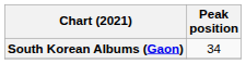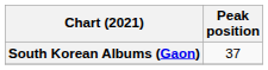South Korean Albums (Gaon) | Peak position: 34 -> 37
